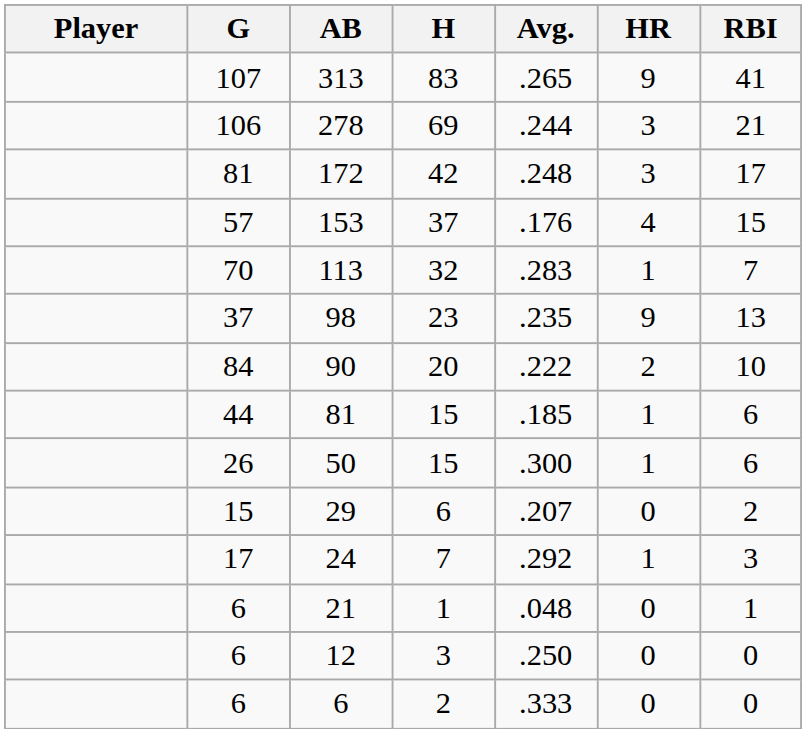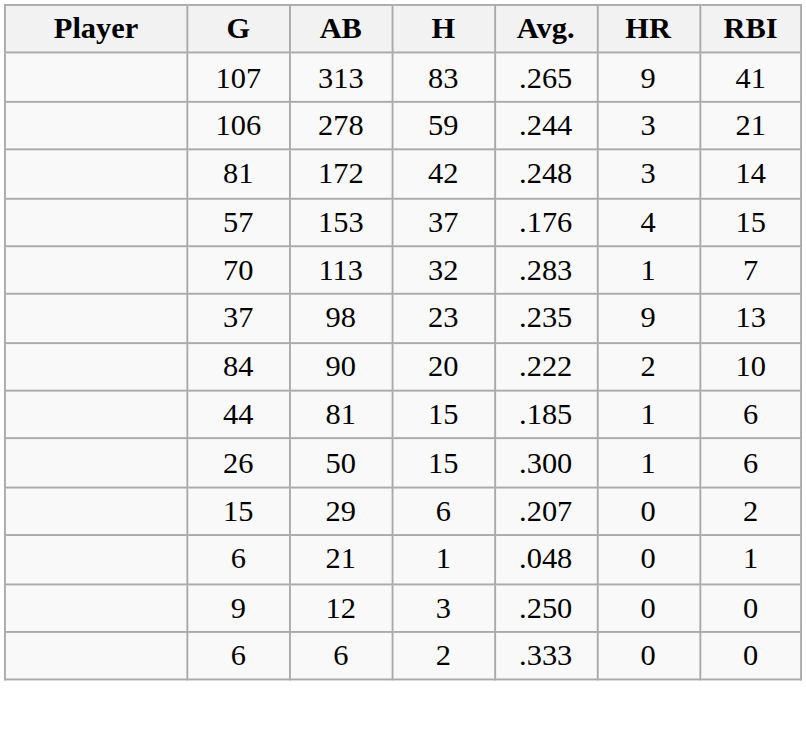278 | H: 69 -> 59
172 | RBI: 17 -> 14
- row: 17 | 24 | 7 | .292 | 1 | 3
12 | G: 6 -> 9
